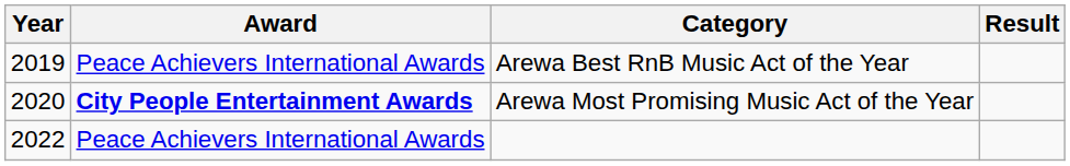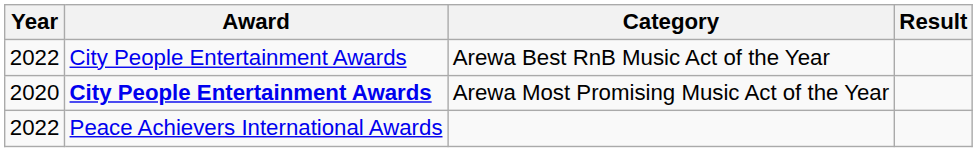Arewa Best RnB Music Act of the Year | Year: 2019 -> 2022
Arewa Best RnB Music Act of the Year | Award: Peace Achievers International Awards -> City People Entertainment Awards
